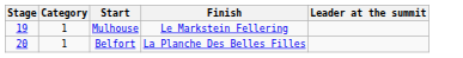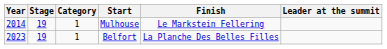+ column: Year | 2014 | 2023
Belfort | Stage: 20 -> 19
